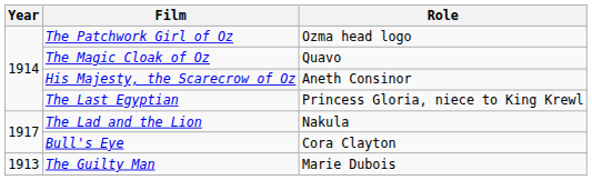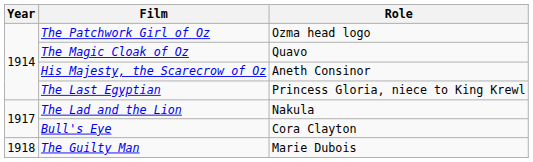The Guilty Man | Year: 1913 -> 1918
